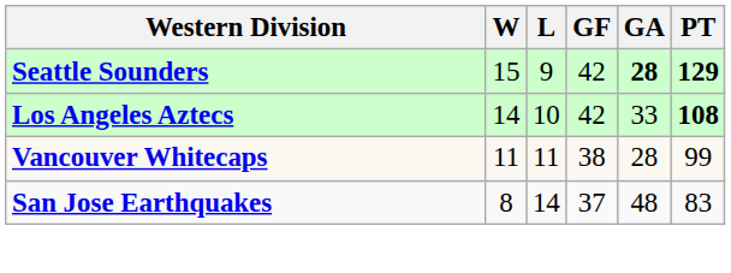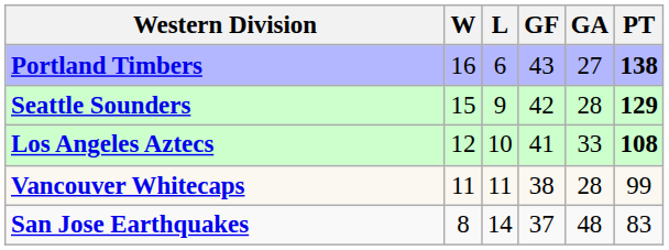+ row: Portland Timbers | 16 | 6 | 43 | 27 | 138
Seattle Sounders | GA: bold -> normal
Los Angeles Aztecs | W: 14 -> 12
Los Angeles Aztecs | GF: 42 -> 41
